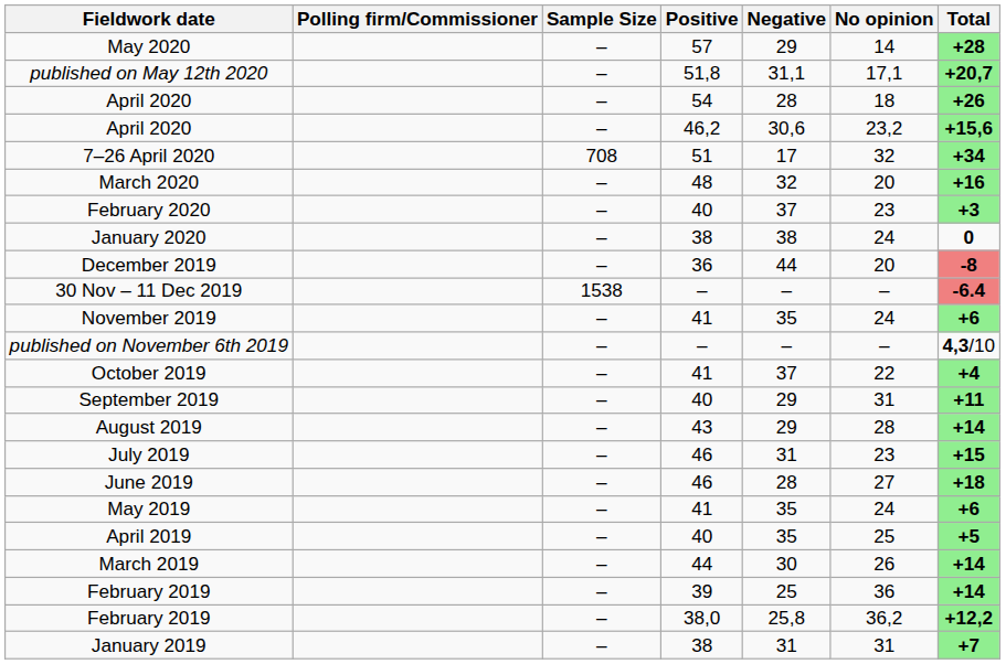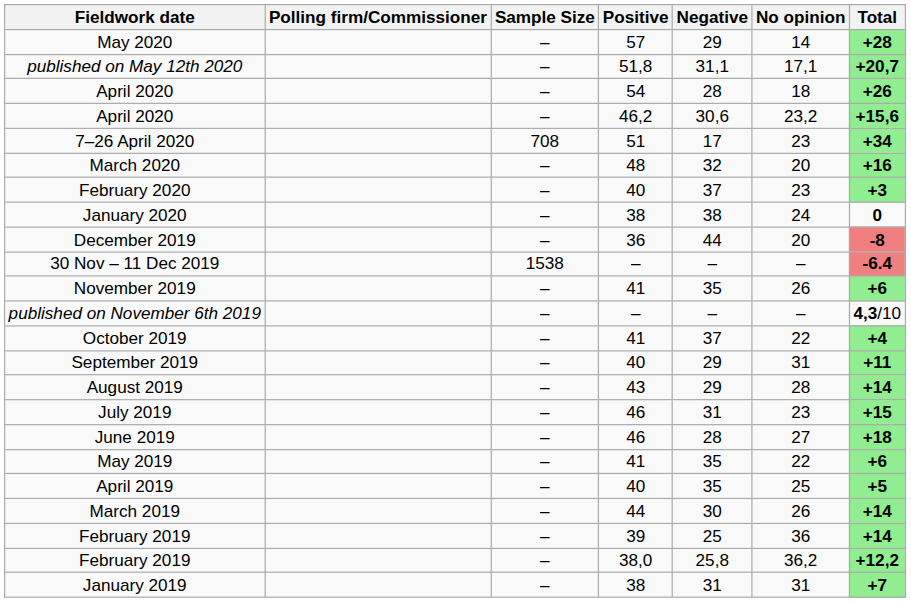7–26 April 2020 | No opinion: 32 -> 23
November 2019 | No opinion: 24 -> 26
May 2019 | No opinion: 24 -> 22
